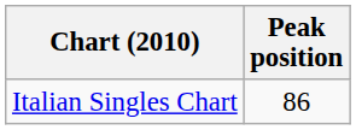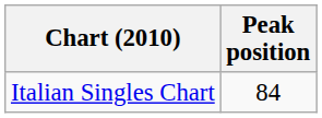Italian Singles Chart | Peak position: 86 -> 84
